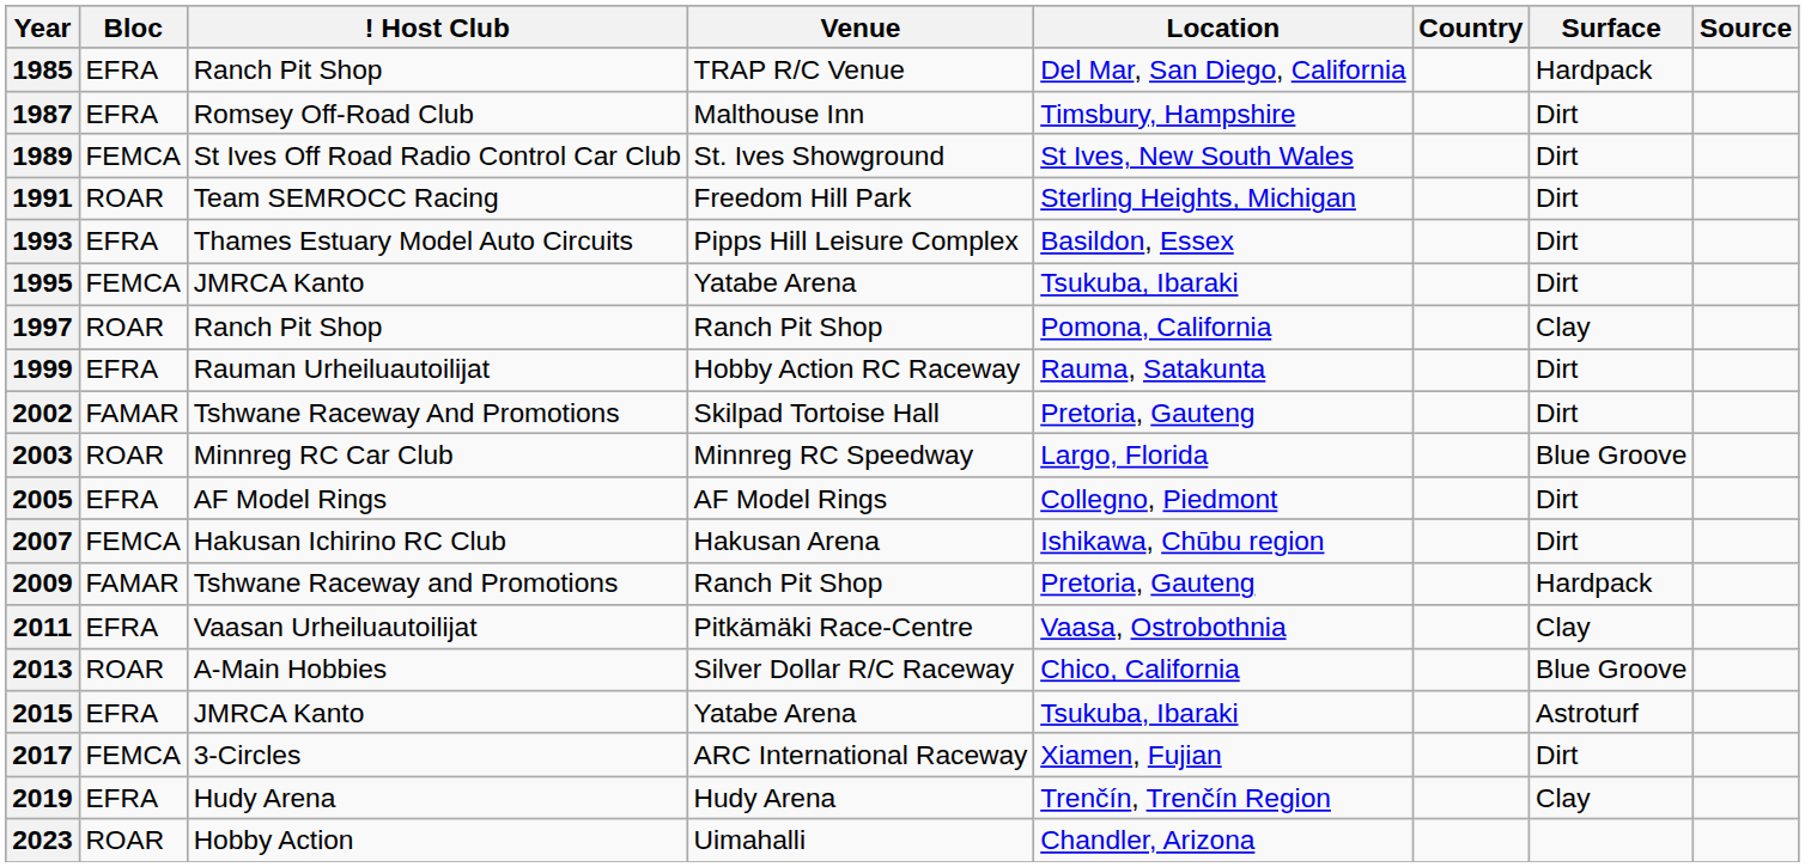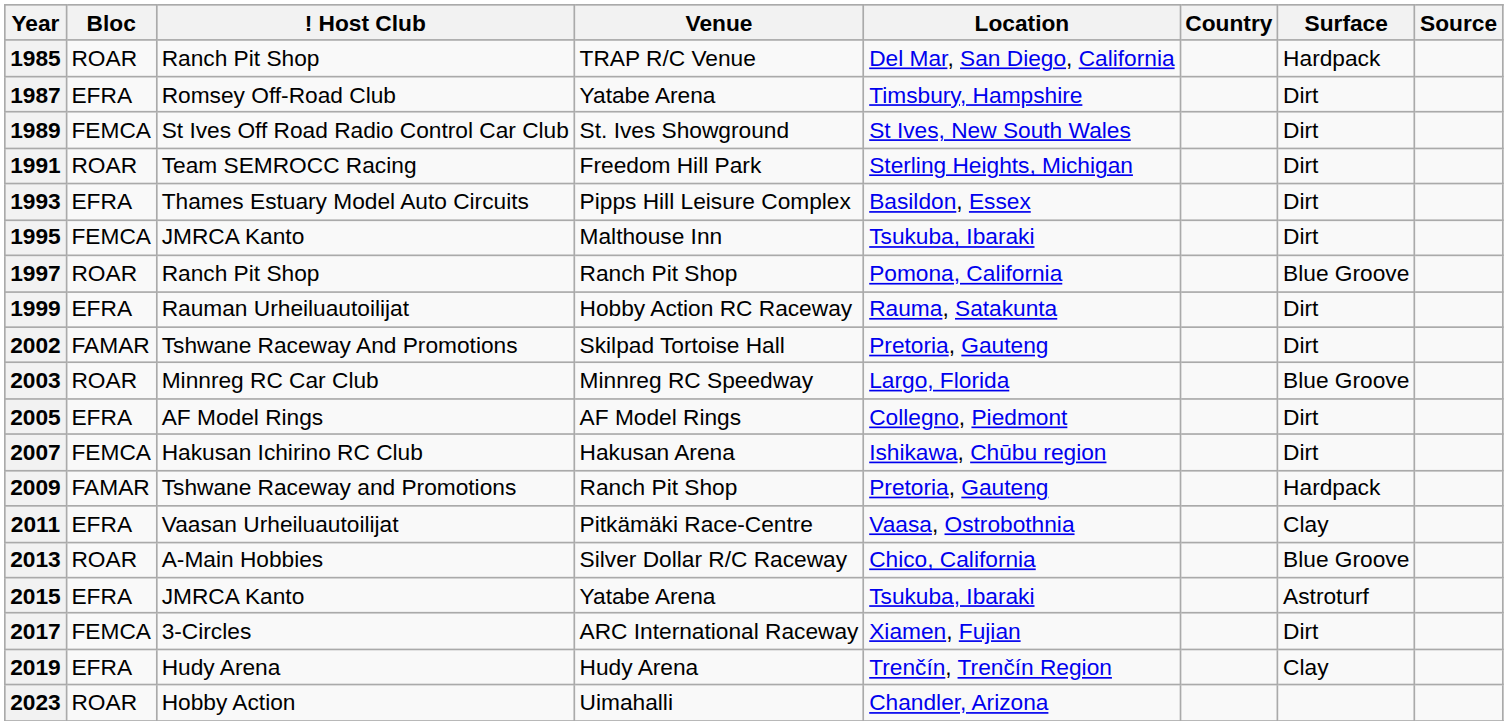1985 | Bloc: EFRA -> ROAR
1987 | Venue: Malthouse Inn -> Yatabe Arena
1995 | Venue: Yatabe Arena -> Malthouse Inn
1997 | Surface: Clay -> Blue Groove
